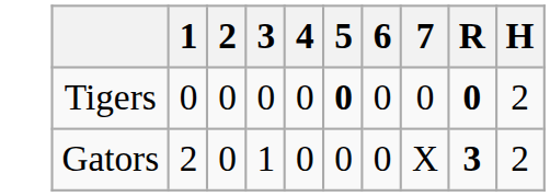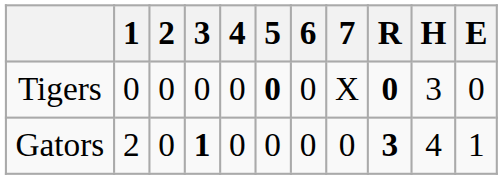+ column: E | 0 | 1
Tigers | 7: 0 -> X
Tigers | H: 2 -> 3
Gators | 3: normal -> bold
Gators | 7: X -> 0
Gators | H: 2 -> 4
